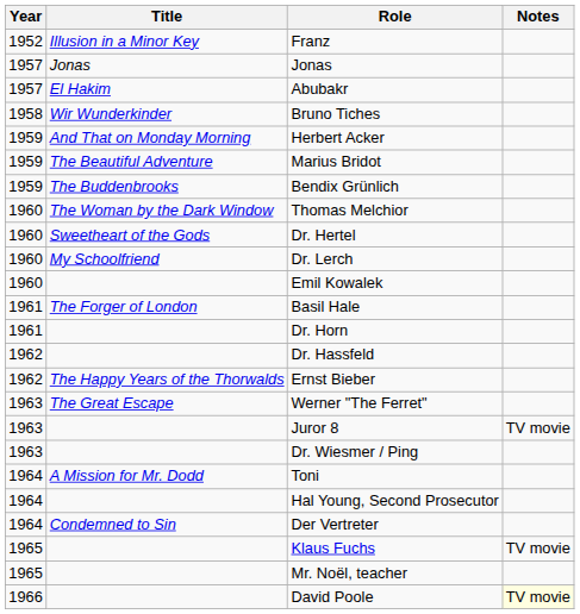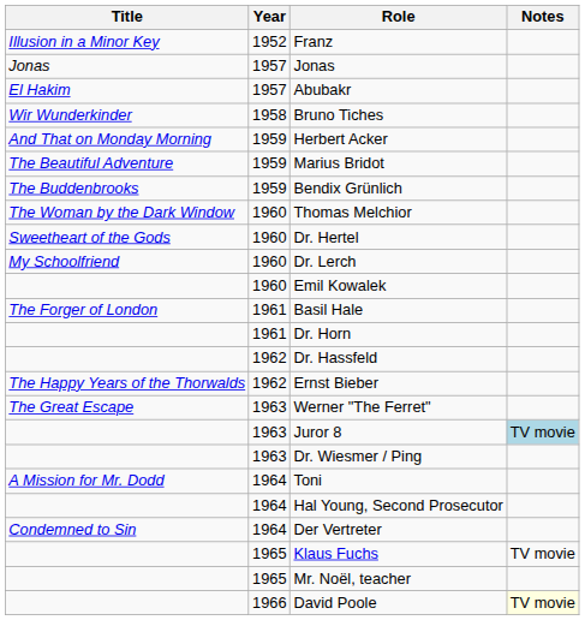columns swapped: Year <-> Title
Juror 8 | Notes: no background -> lightblue background
